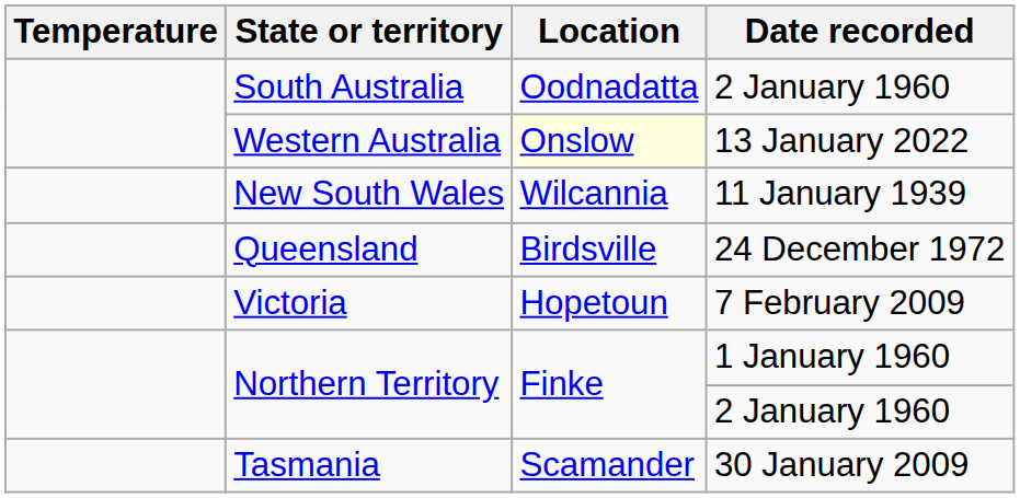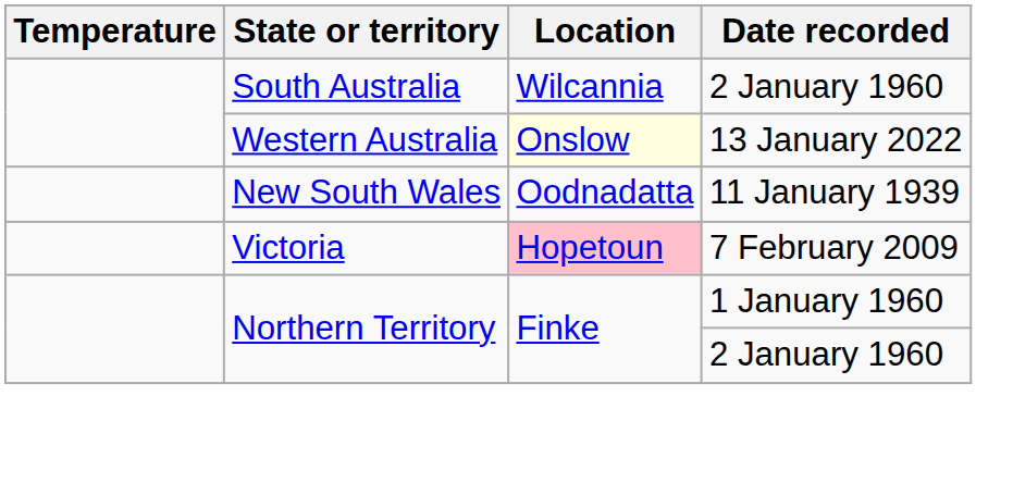South Australia | Location: Oodnadatta -> Wilcannia
New South Wales | Location: Wilcannia -> Oodnadatta
- row: Queensland | Birdsville | 24 December 1972
Victoria | Location: no background -> pink background
- row: Tasmania | Scamander | 30 January 2009
